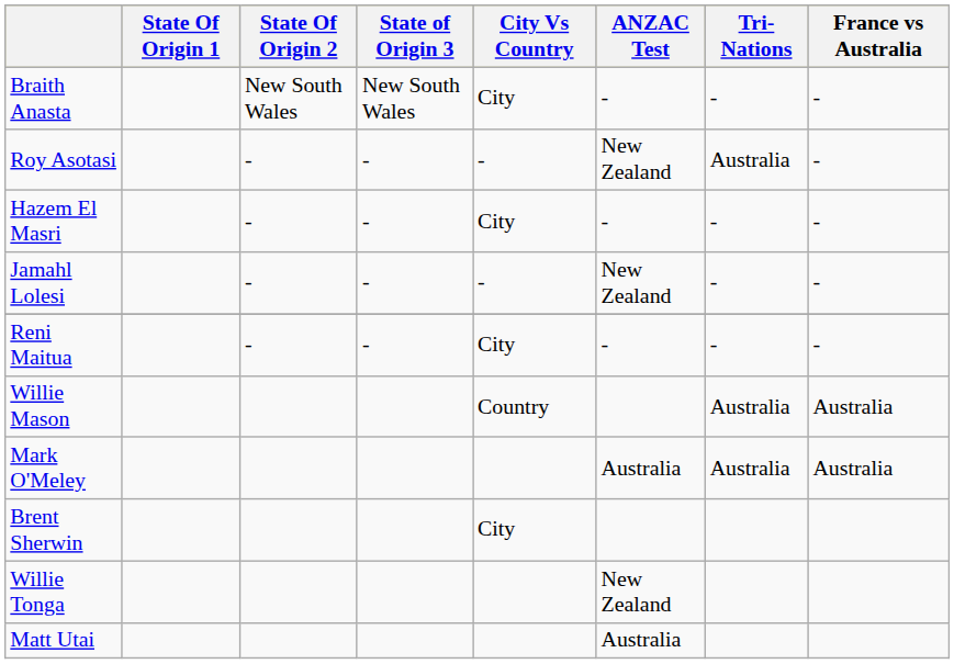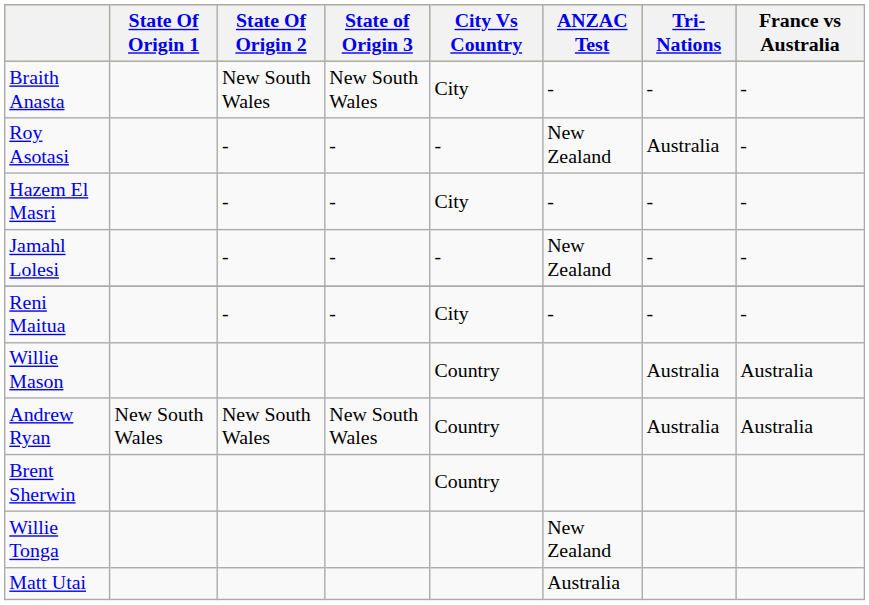- row: Mark O'Meley | Australia | Australia | Australia
+ row: Andrew Ryan | New South Wales | New South Wales | New South Wales | Country | Australia | Australia
Brent Sherwin | City Vs Country: City -> Country
